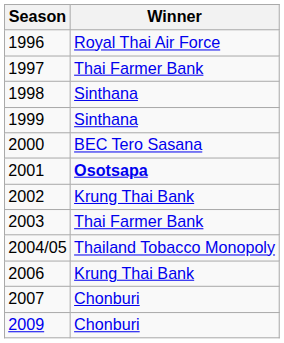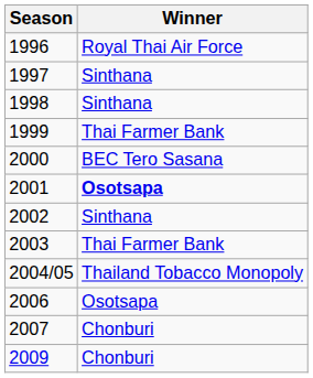1997 | Winner: Thai Farmer Bank -> Sinthana
1999 | Winner: Sinthana -> Thai Farmer Bank
2002 | Winner: Krung Thai Bank -> Sinthana
2006 | Winner: Krung Thai Bank -> Osotsapa
